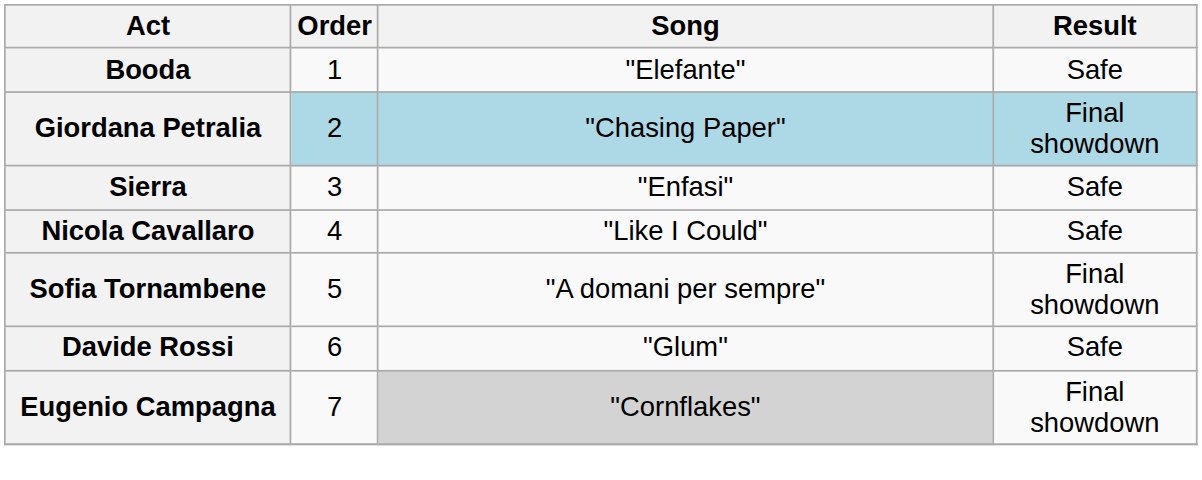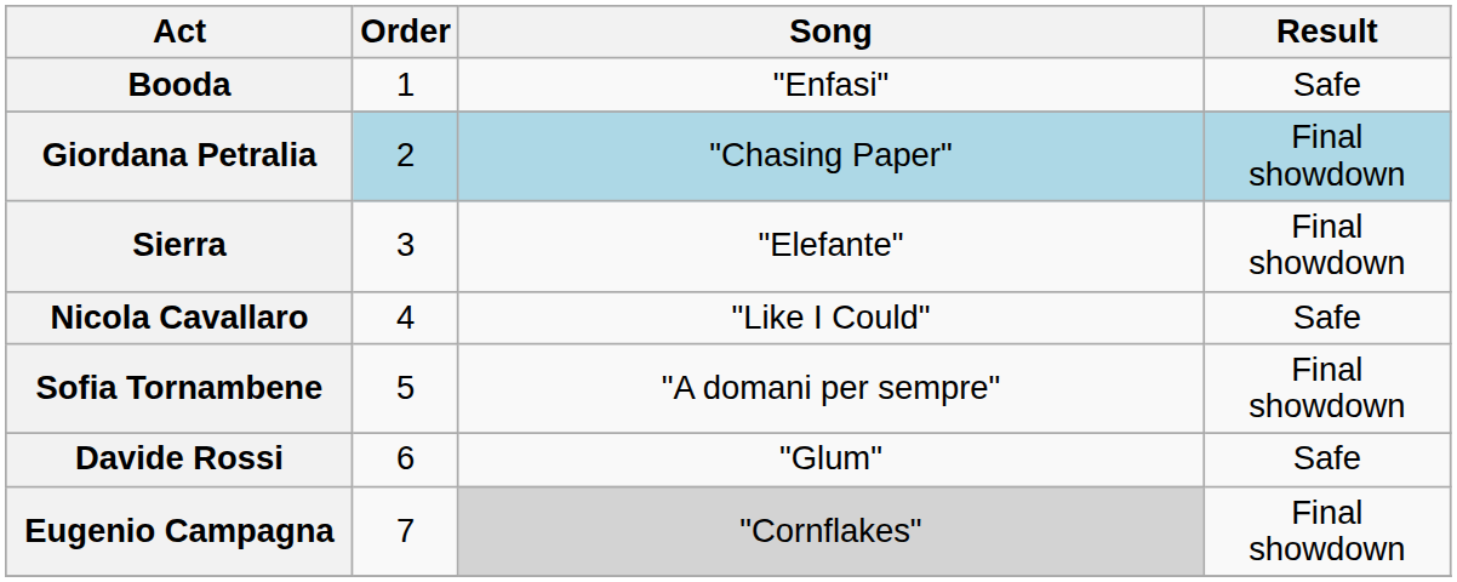Booda | Song: "Elefante" -> "Enfasi"
Sierra | Song: "Enfasi" -> "Elefante"
Sierra | Result: Safe -> Final showdown
